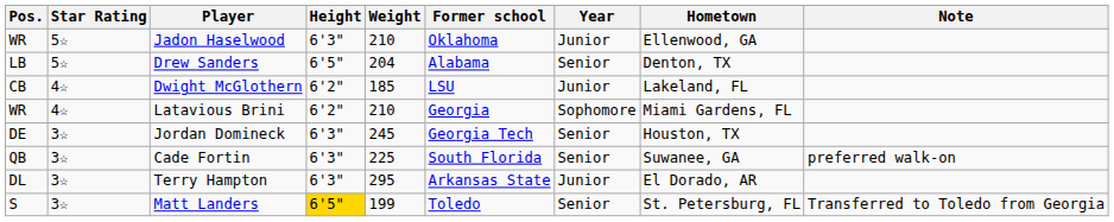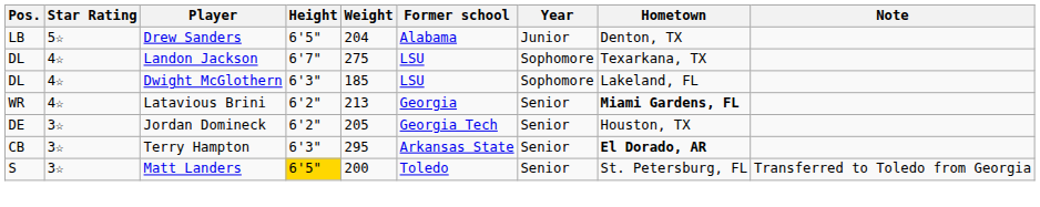- row: WR | 5☆ | Jadon Haselwood | 6'3" | 210 | Oklahoma | Junior | Ellenwood, GA
Drew Sanders | Year: Senior -> Junior
+ row: DL | 4☆ | Landon Jackson | 6'7" | 275 | LSU | Sophomore | Texarkana, TX
Dwight McGlothern | Pos.: CB -> DL
Dwight McGlothern | Height: 6'2" -> 6'3"
Dwight McGlothern | Year: Junior -> Sophomore
Latavious Brini | Weight: 210 -> 213
Latavious Brini | Year: Sophomore -> Senior
Latavious Brini | Hometown: normal -> bold
Jordan Domineck | Height: 6'3" -> 6'2"
Jordan Domineck | Weight: 245 -> 205
- row: QB | 3☆ | Cade Fortin | 6'3" | 225 | South Florida | Senior | Suwanee, GA | preferred walk-on
Terry Hampton | Pos.: DL -> CB
Terry Hampton | Year: Junior -> Senior
Terry Hampton | Hometown: normal -> bold
Matt Landers | Weight: 199 -> 200
